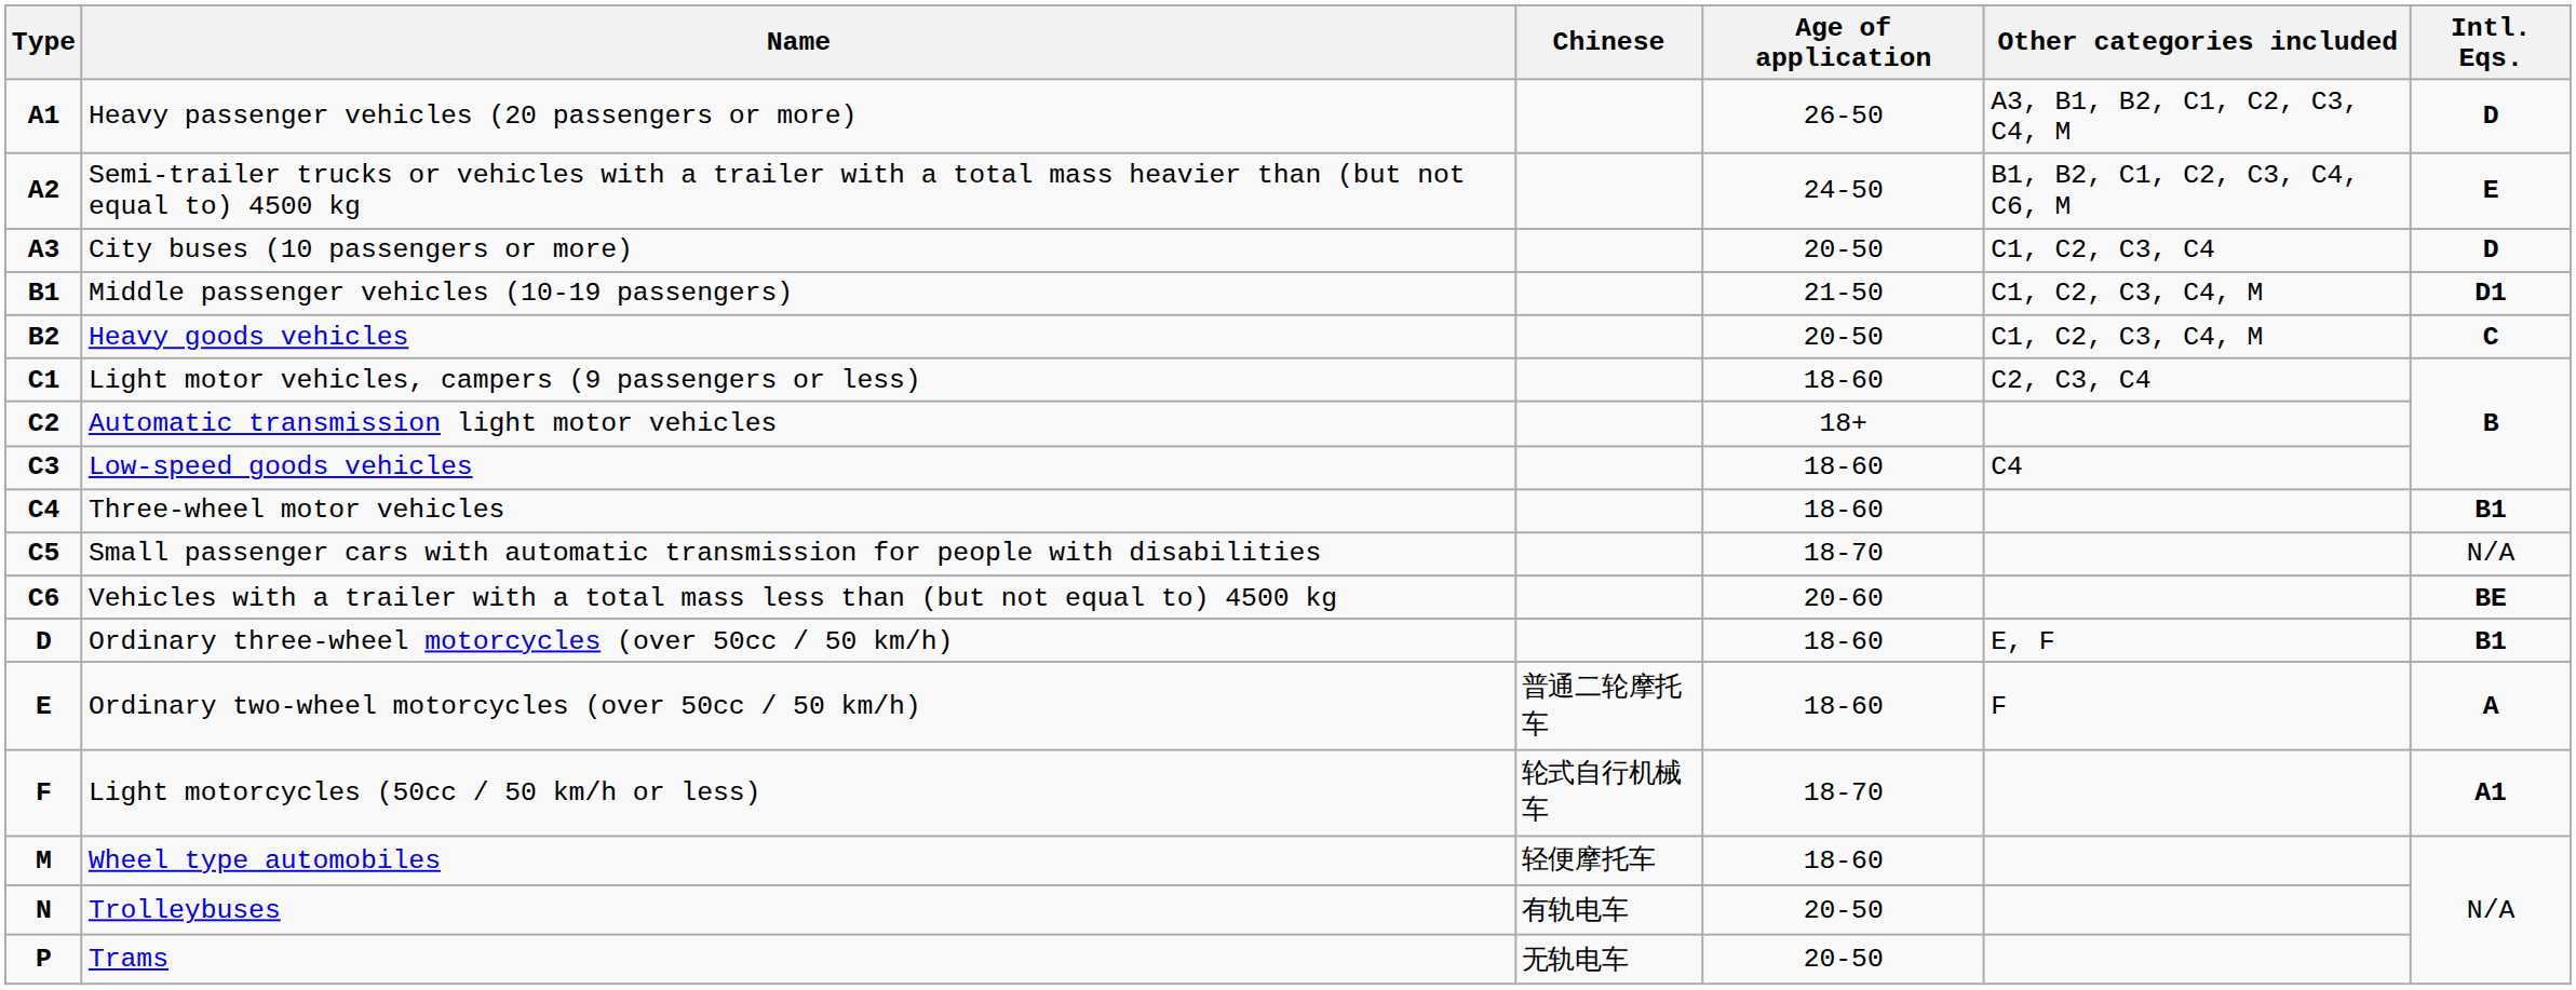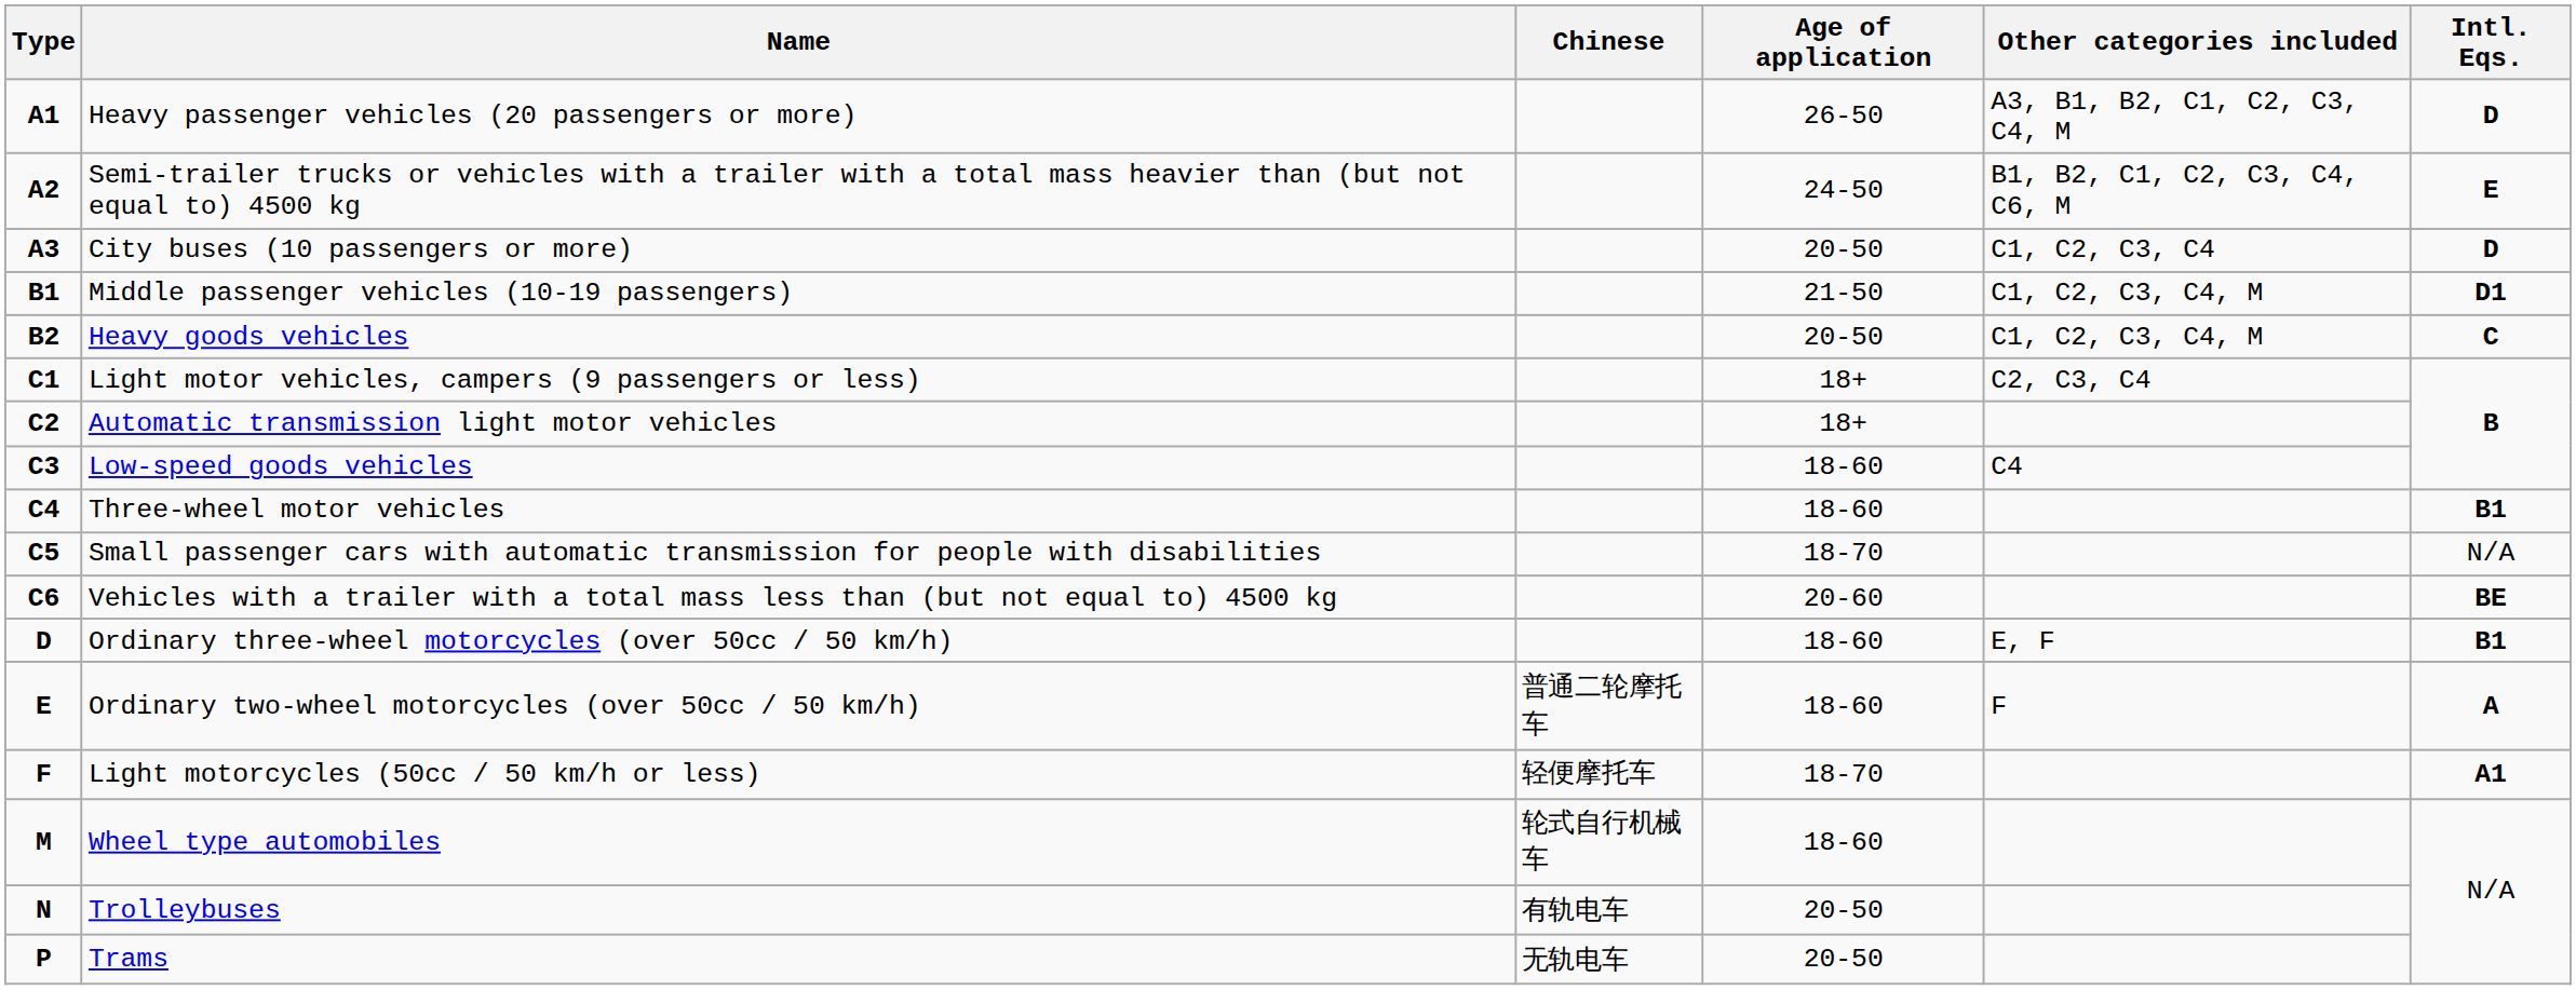Light motor vehicles, campers (9 passengers or less) | Age of application: 18-60 -> 18+
Light motorcycles (50cc / 50 km/h or less) | Chinese: 轮式自行机械车 -> 轻便摩托车
Wheel type automobiles | Chinese: 轻便摩托车 -> 轮式自行机械车
